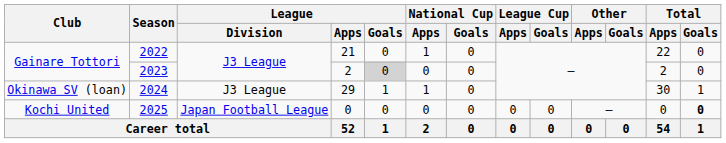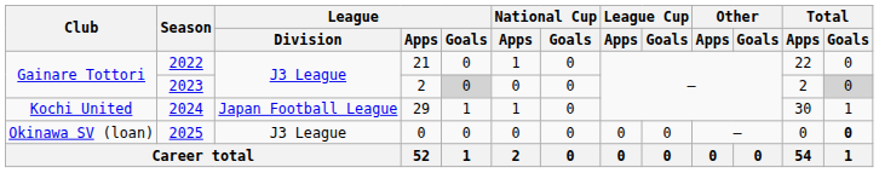2023 | Total / Goals: no background -> lightgrey background
2024 | Club: Okinawa SV (loan) -> Kochi United
2024 | League / Division: J3 League -> Japan Football League
2025 | Club: Kochi United -> Okinawa SV (loan)
2025 | League / Division: Japan Football League -> J3 League
